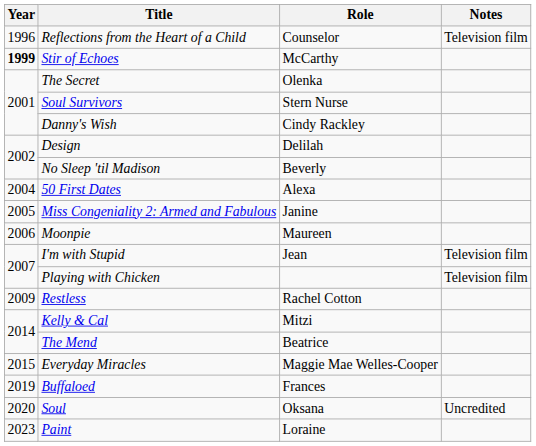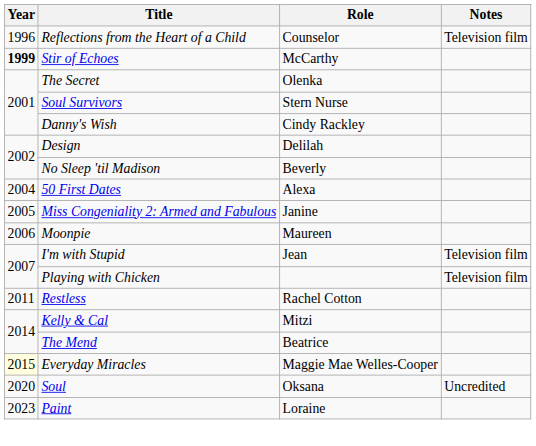Restless | Year: 2009 -> 2011
Everyday Miracles | Year: no background -> lightyellow background
- row: 2019 | Buffaloed | Frances
